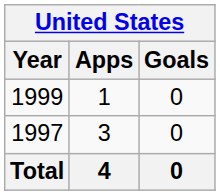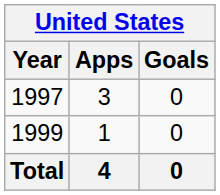rows swapped: 1997 <-> 1999
